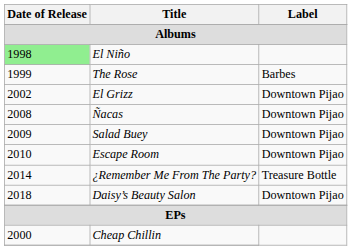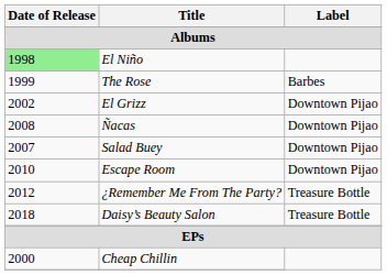Salad Buey | Date of Release: 2009 -> 2007
¿Remember Me From The Party? | Date of Release: 2014 -> 2012
Daisy’s Beauty Salon | Label: Downtown Pijao -> Treasure Bottle
